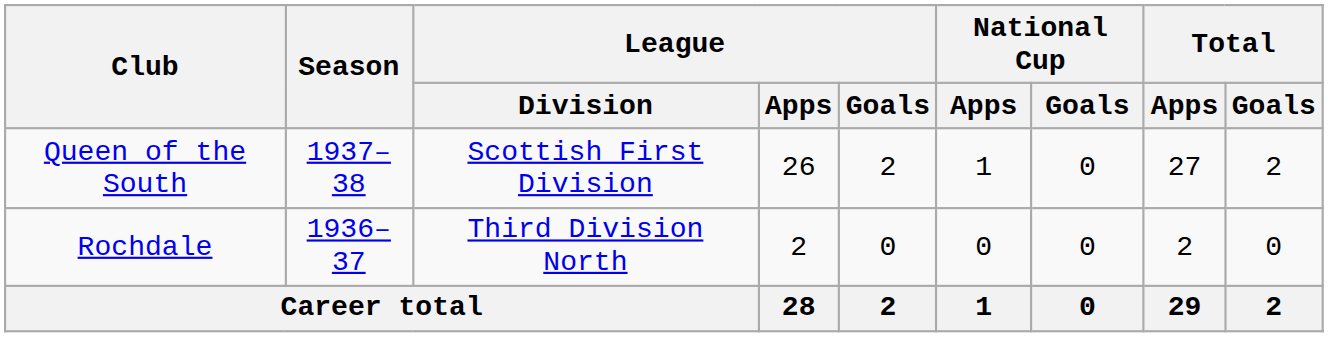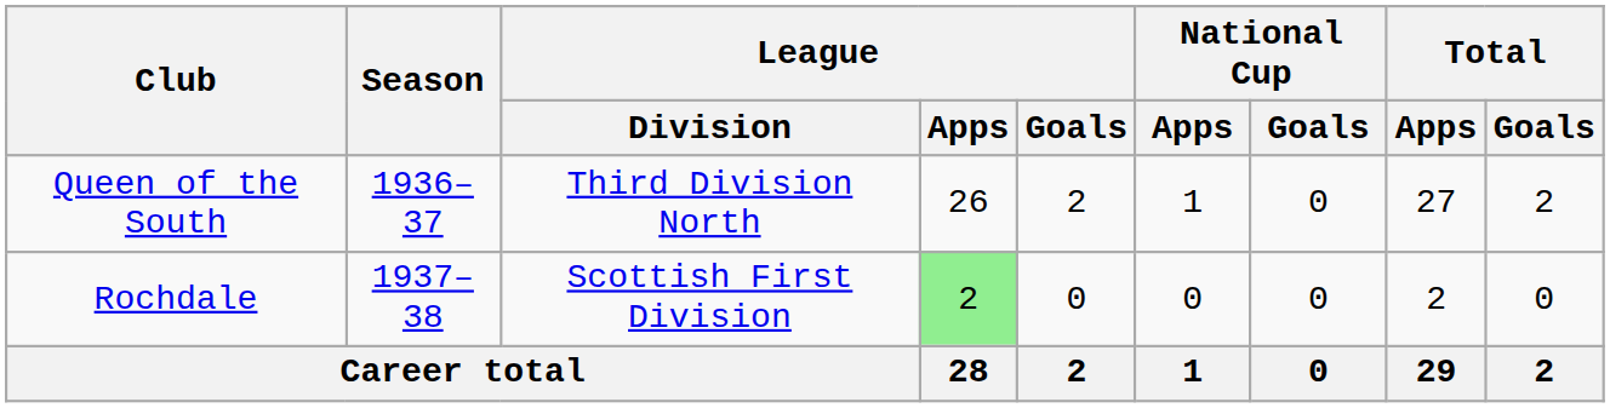Queen of the South | Season: 1937–38 -> 1936–37
Queen of the South | League / Division: Scottish First Division -> Third Division North
Rochdale | Season: 1936–37 -> 1937–38
Rochdale | League / Division: Third Division North -> Scottish First Division
Rochdale | League / Apps: no background -> lightgreen background
